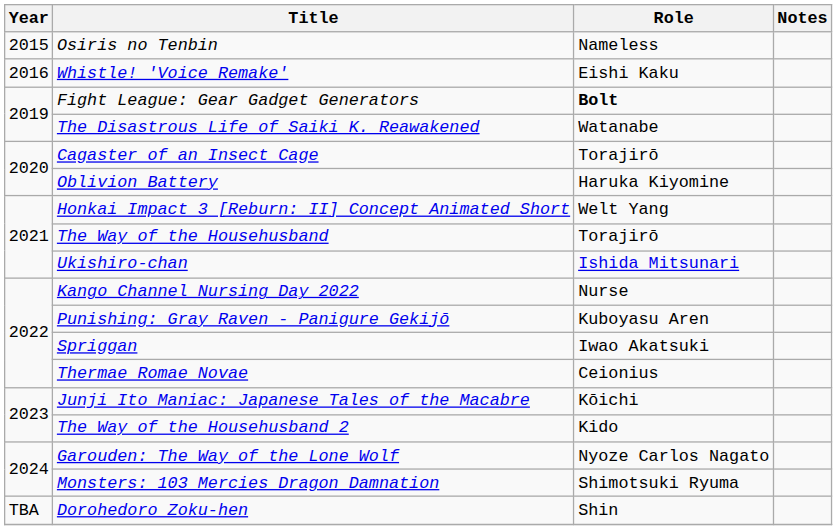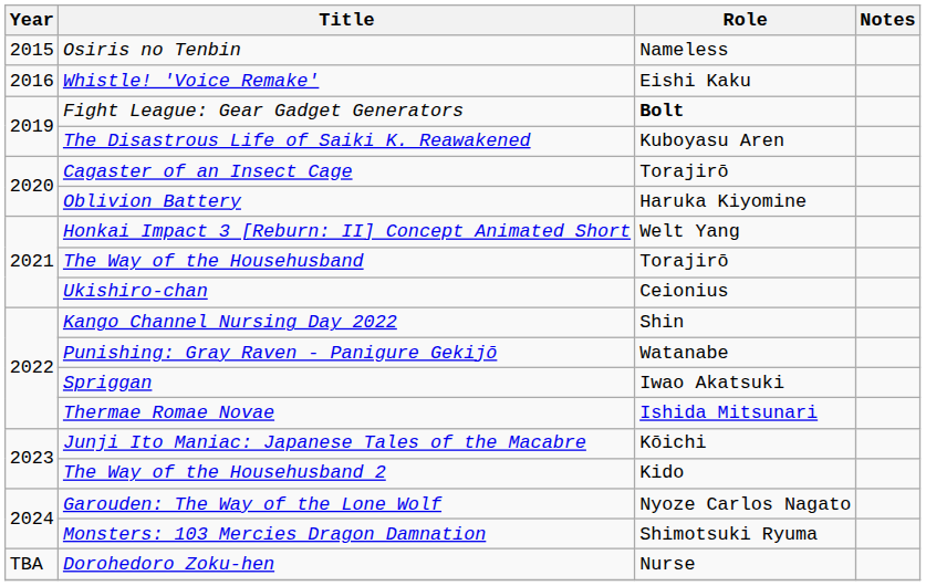The Disastrous Life of Saiki K. Reawakened | Role: Watanabe -> Kuboyasu Aren
Ukishiro-chan | Role: Ishida Mitsunari -> Ceionius
Kango Channel Nursing Day 2022 | Role: Nurse -> Shin
Punishing: Gray Raven - Panigure Gekijō | Role: Kuboyasu Aren -> Watanabe
Thermae Romae Novae | Role: Ceionius -> Ishida Mitsunari
Dorohedoro Zoku-hen | Role: Shin -> Nurse
